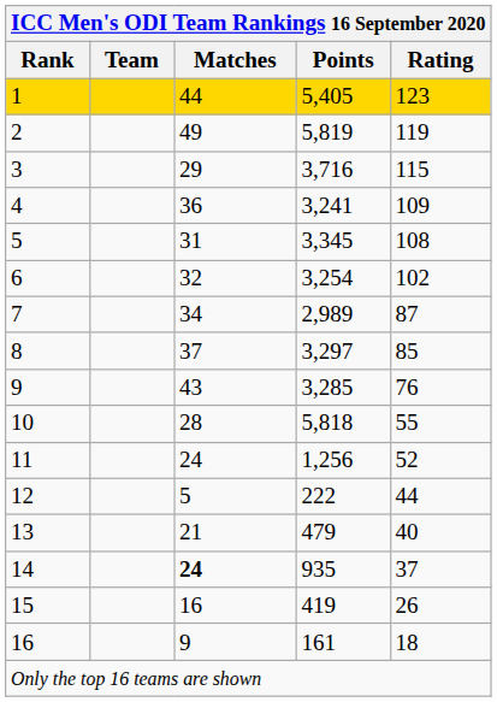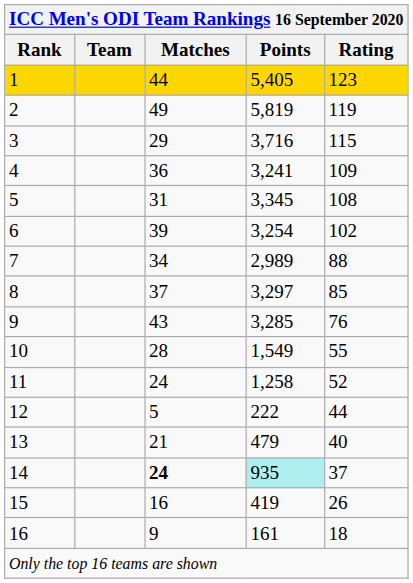6 | Matches: 32 -> 39
7 | Rating: 87 -> 88
10 | Points: 5,818 -> 1,549
11 | Points: 1,256 -> 1,258
14 | Points: no background -> paleturquoise background
